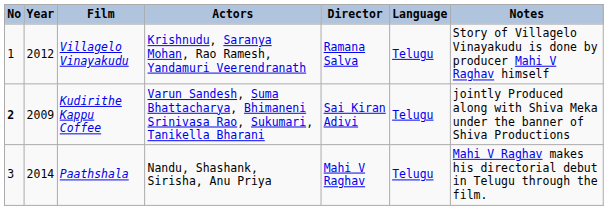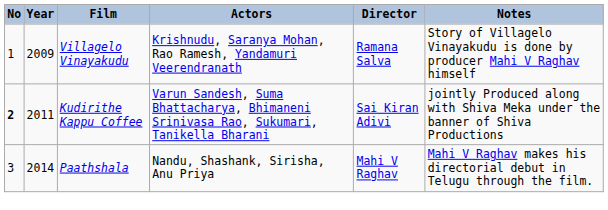- column: Language | Telugu | Telugu | Telugu
Villagelo Vinayakudu | Year: 2012 -> 2009
Kudirithe Kappu Coffee | Year: 2009 -> 2011
